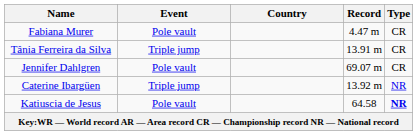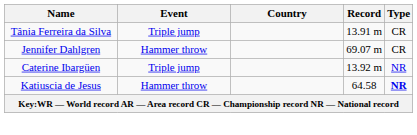- row: Fabiana Murer | Pole vault | 4.47 m | CR
Jennifer Dahlgren | Event: Pole vault -> Hammer throw
Katiuscia de Jesus | Event: Pole vault -> Hammer throw
